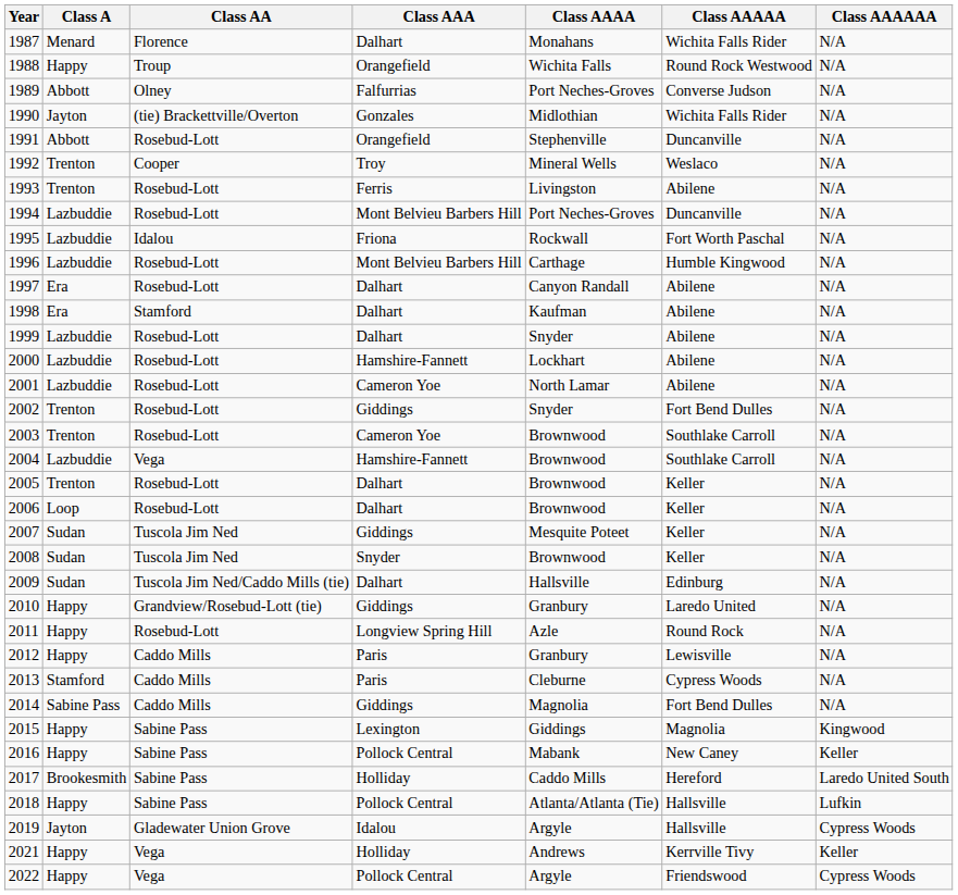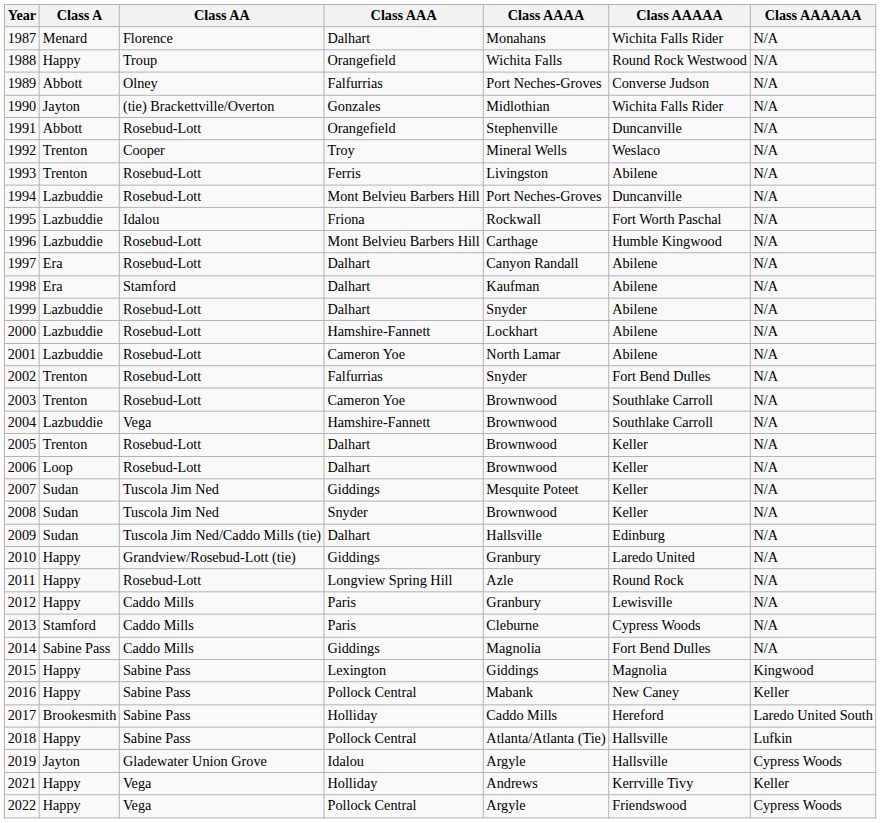2002 | Class AAA: Giddings -> Falfurrias
